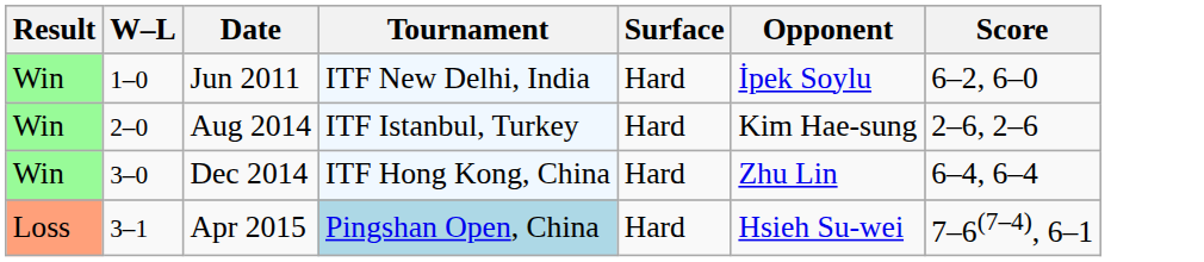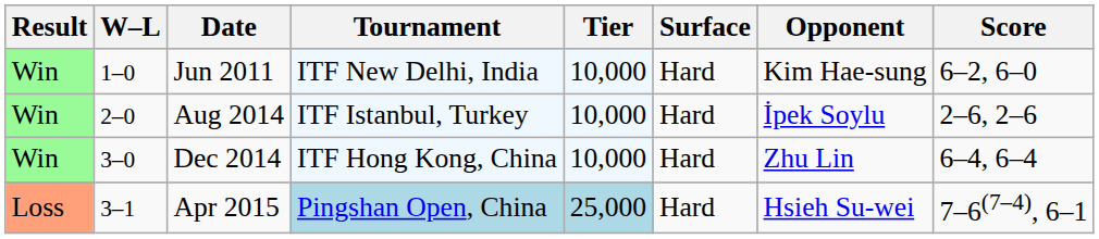+ column: Tier | 10,000 | 10,000 | 10,000 | 25,000
Jun 2011 | Opponent: İpek Soylu -> Kim Hae-sung
Aug 2014 | Opponent: Kim Hae-sung -> İpek Soylu
